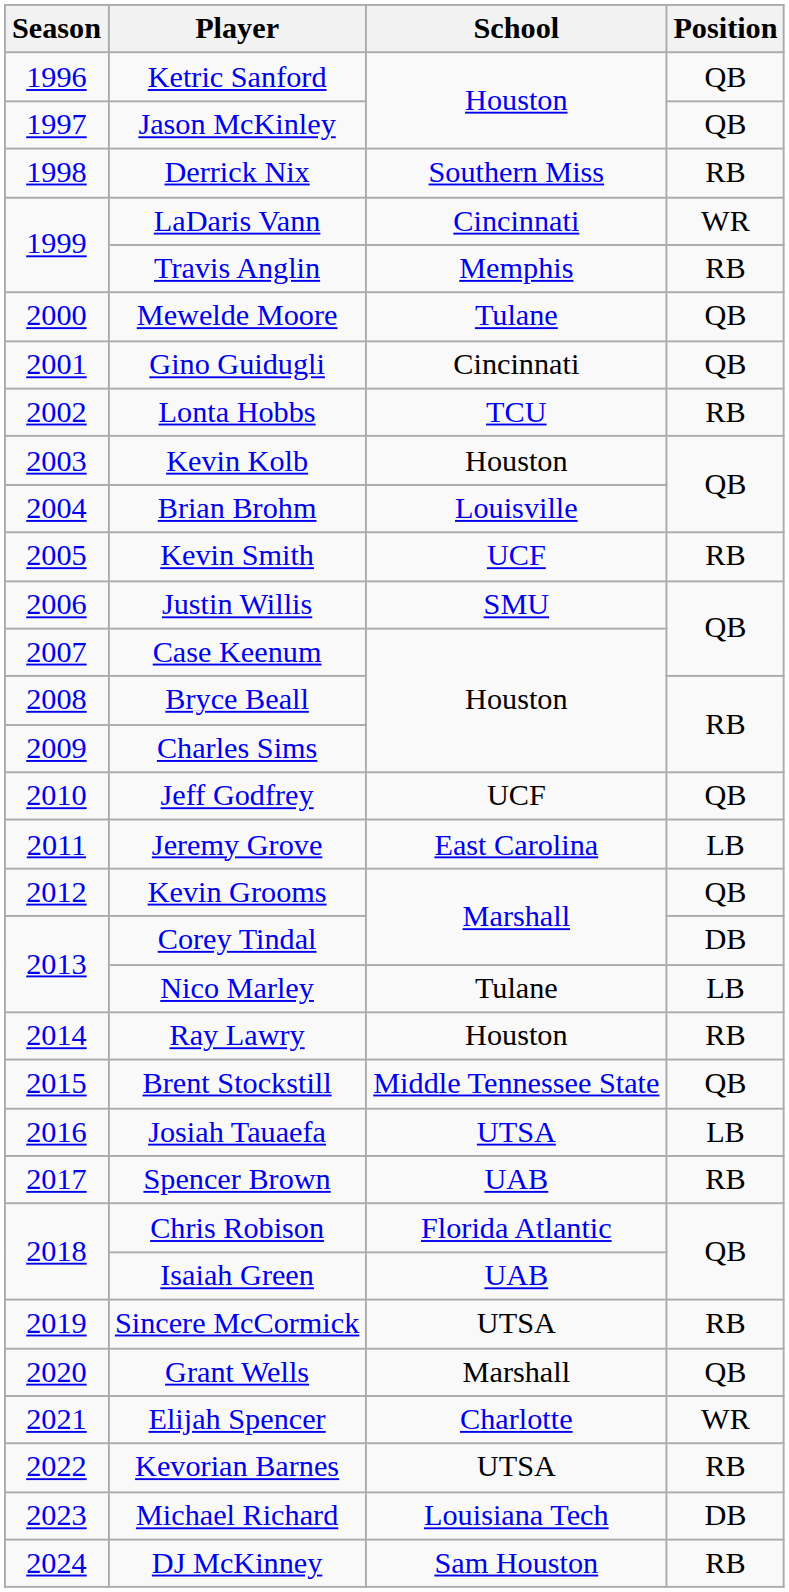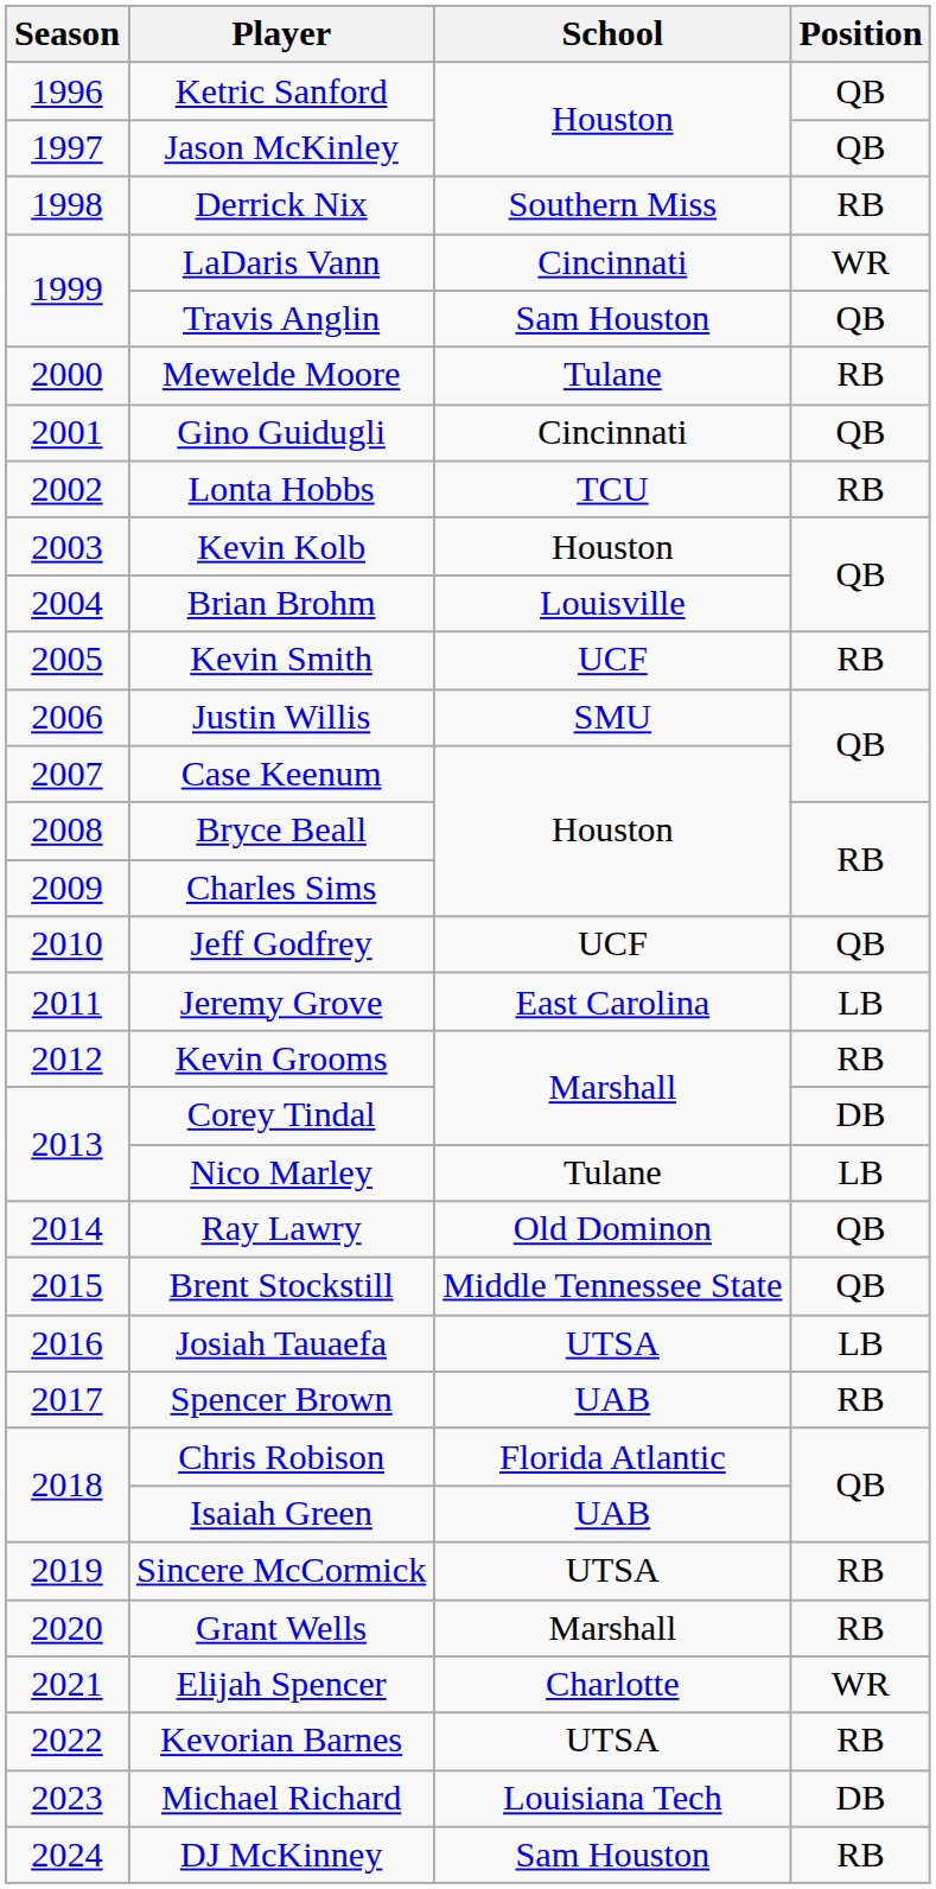Travis Anglin | School: Memphis -> Sam Houston
Travis Anglin | Position: RB -> QB
Mewelde Moore | Position: QB -> RB
Kevin Grooms | Position: QB -> RB
Ray Lawry | School: Houston -> Old Dominon
Ray Lawry | Position: RB -> QB
Grant Wells | Position: QB -> RB
